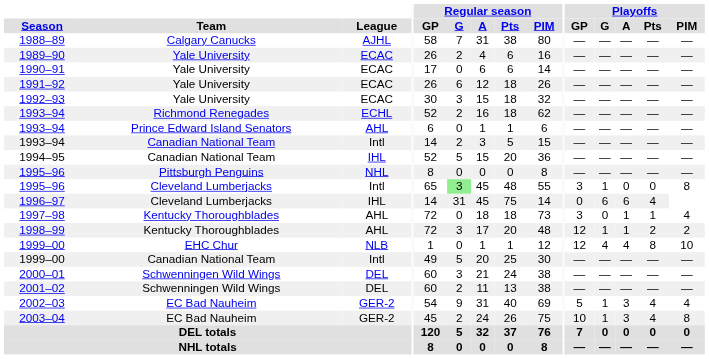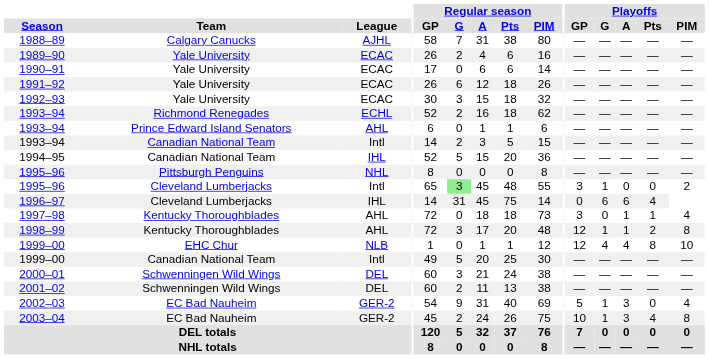1995–96 / Cleveland Lumberjacks | Playoffs / PIM: 8 -> 2
1998–99 | Playoffs / PIM: 2 -> 8
2002–03 | Playoffs / Pts: 4 -> 0
